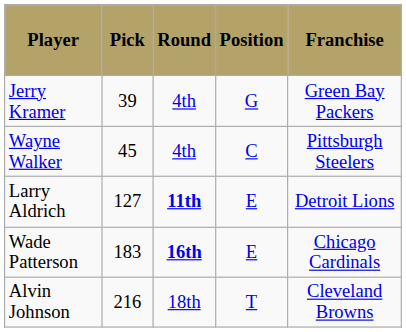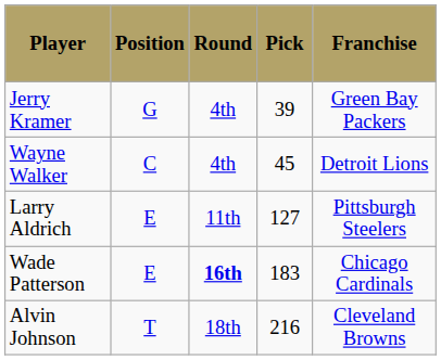columns swapped: Position <-> Pick
Wayne Walker | Franchise: Pittsburgh Steelers -> Detroit Lions
Larry Aldrich | Round: bold -> normal
Larry Aldrich | Franchise: Detroit Lions -> Pittsburgh Steelers
